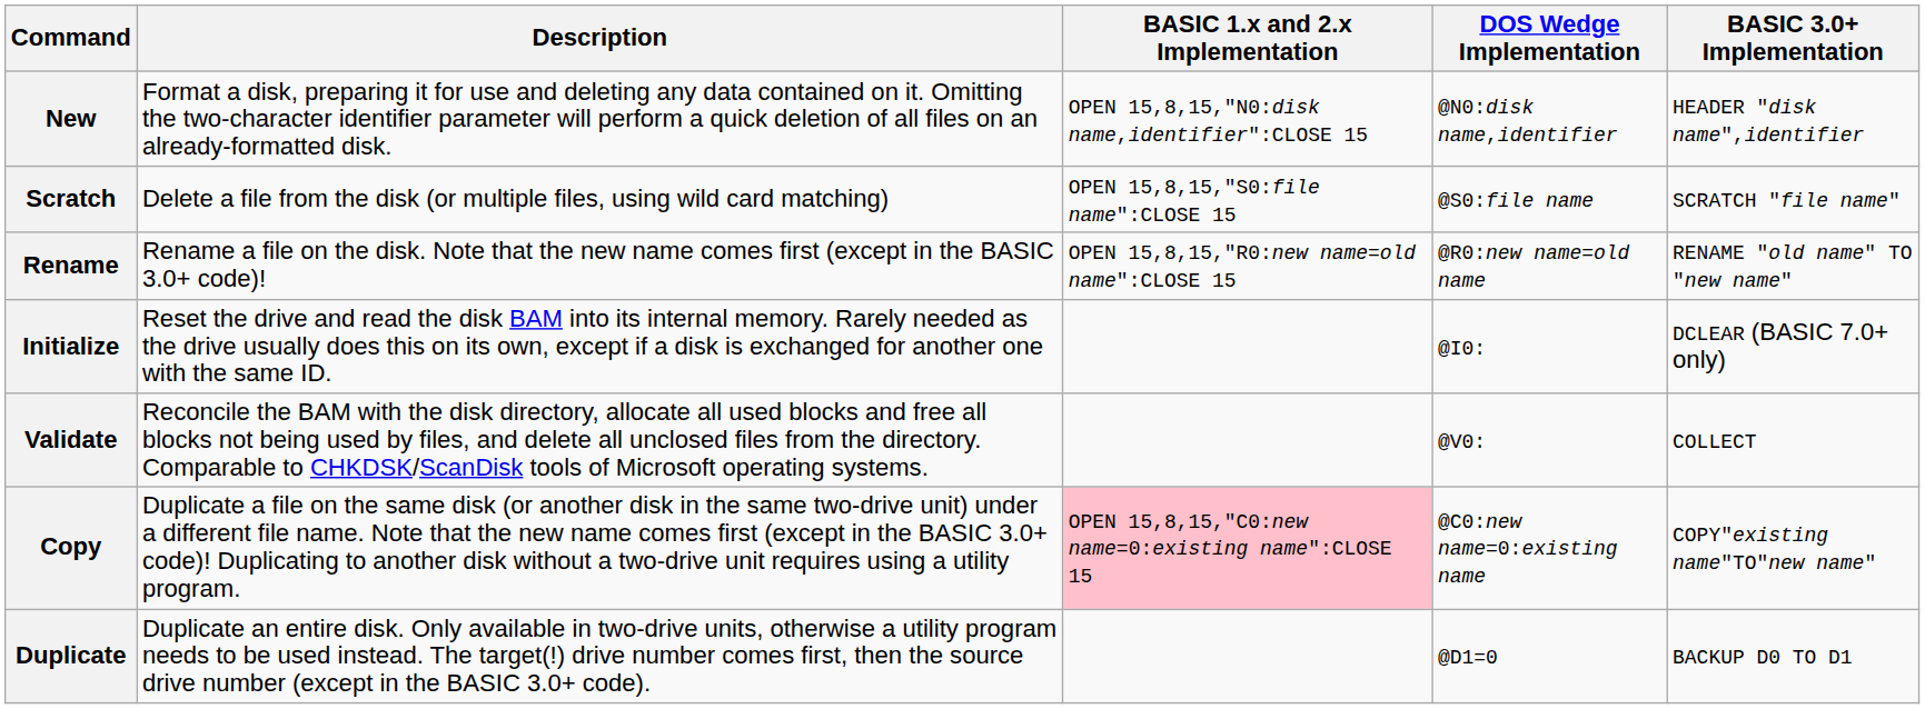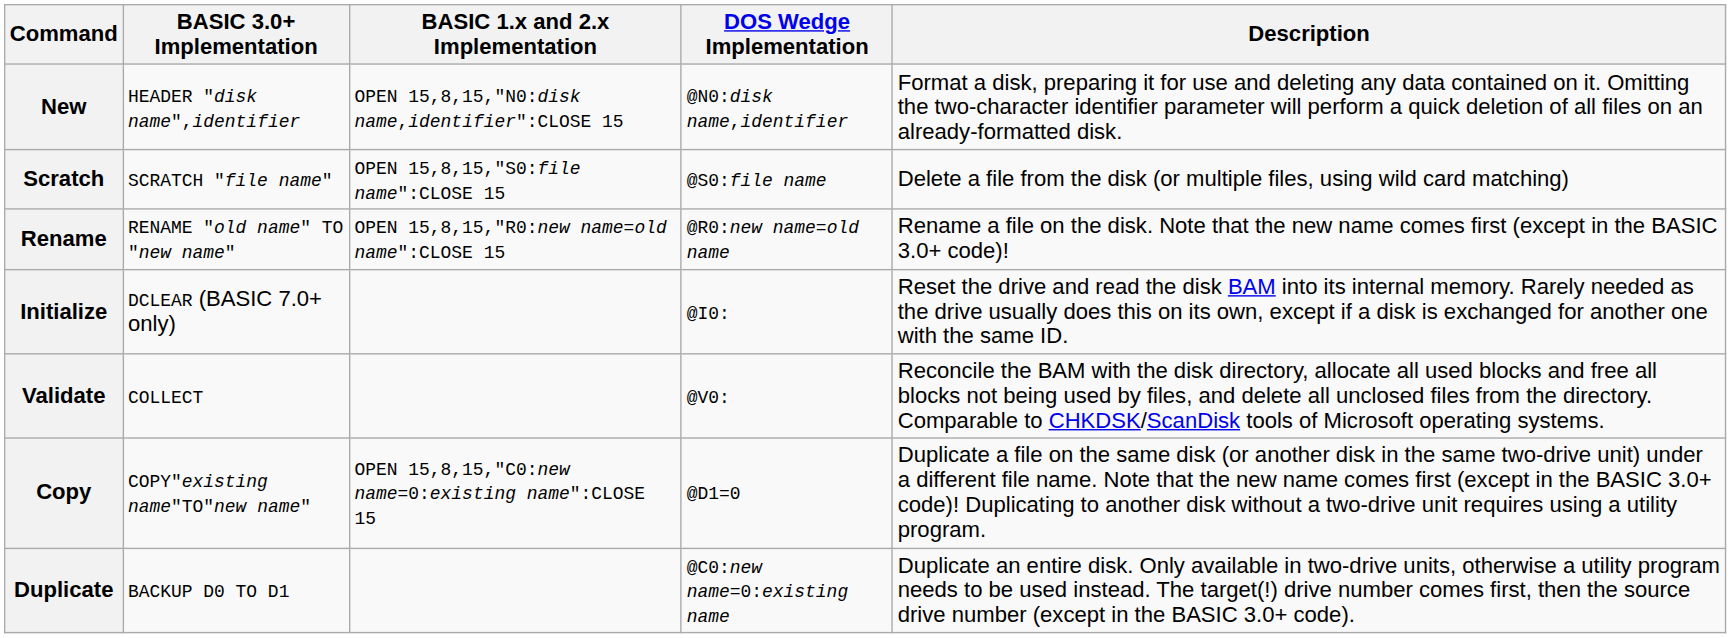columns swapped: Description <-> BASIC 3.0+ Implementation
Copy | BASIC 1.x and 2.x Implementation: pink background -> no background
Copy | DOS Wedge Implementation: @C0:new name=0:existing name -> @D1=0
Duplicate | DOS Wedge Implementation: @D1=0 -> @C0:new name=0:existing name
